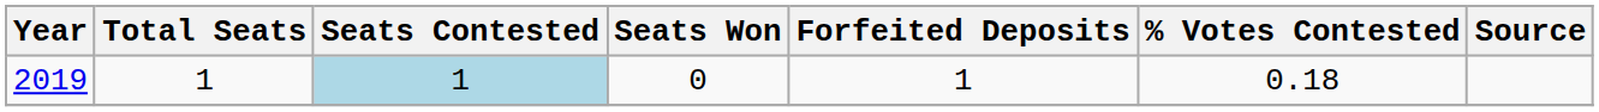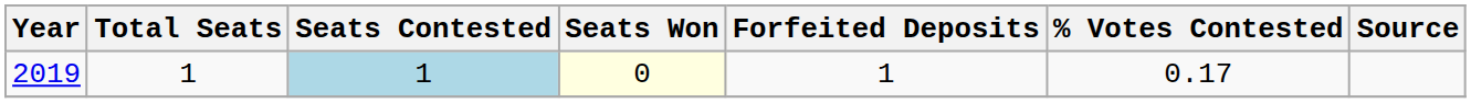2019 | Seats Won: no background -> lightyellow background
2019 | % Votes Contested: 0.18 -> 0.17
